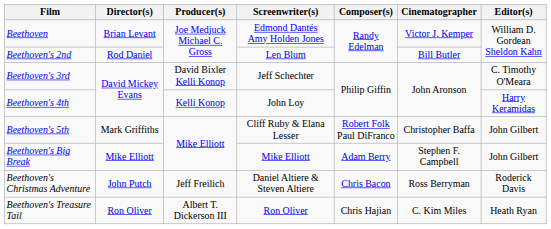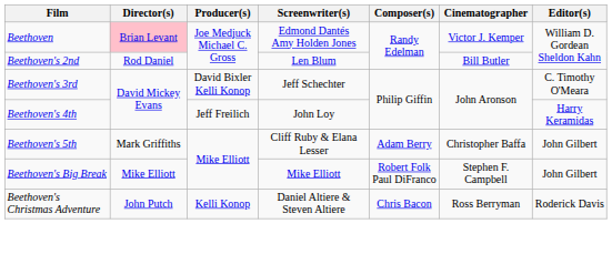Beethoven | Director(s): no background -> pink background
Beethoven's 4th | Producer(s): Kelli Konop -> Jeff Freilich
Beethoven's 5th | Composer(s): Robert Folk Paul DiFranco -> Adam Berry
Beethoven's Big Break | Composer(s): Adam Berry -> Robert Folk Paul DiFranco
Beethoven's Christmas Adventure | Producer(s): Jeff Freilich -> Kelli Konop
- row: Beethoven's Treasure Tail | Ron Oliver | Albert T. Dickerson III | Ron Oliver | Chris Hajian | C. Kim Miles | Heath Ryan
